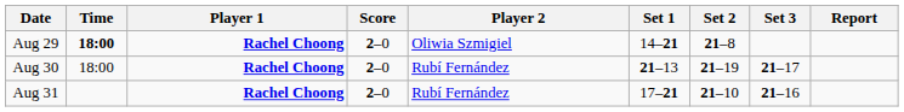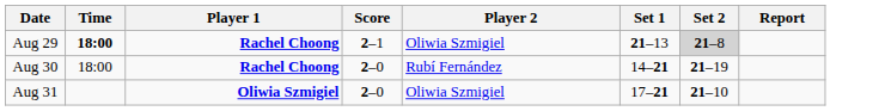- column: Set 3 | 21–17 | 21–16
Aug 29 | Score: 2–0 -> 2–1
Aug 29 | Set 1: 14–21 -> 21–13
Aug 29 | Set 2: no background -> lightgrey background
Aug 30 | Set 1: 21–13 -> 14–21
Aug 31 | Player 1: Rachel Choong -> Oliwia Szmigiel
Aug 31 | Player 2: Rubí Fernández -> Oliwia Szmigiel
